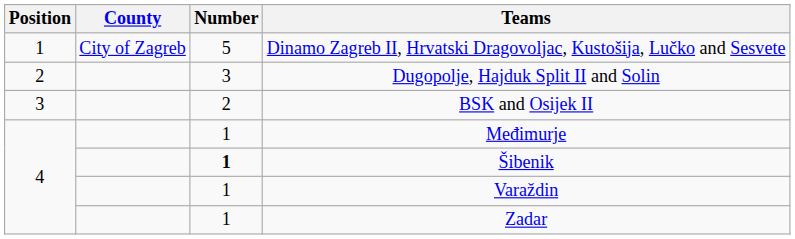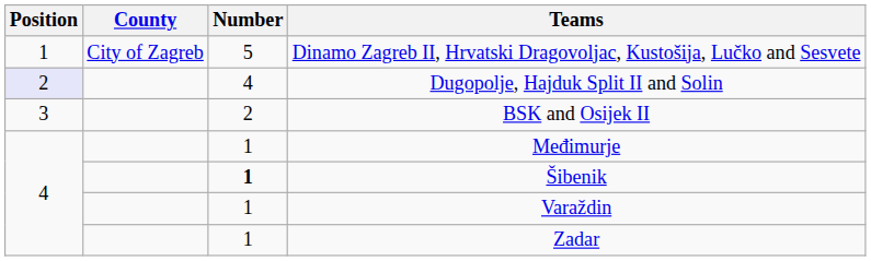Dugopolje, Hajduk Split II and Solin | Position: no background -> lavender background
Dugopolje, Hajduk Split II and Solin | Number: 3 -> 4
